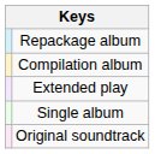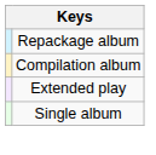- row: Original soundtrack
